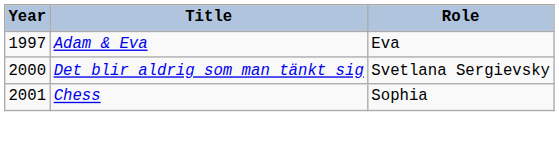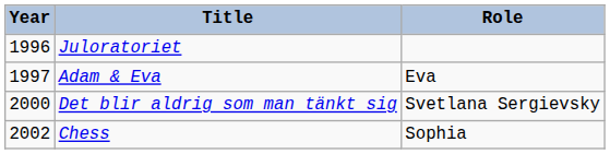+ row: 1996 | Juloratoriet
Chess | Year: 2001 -> 2002
